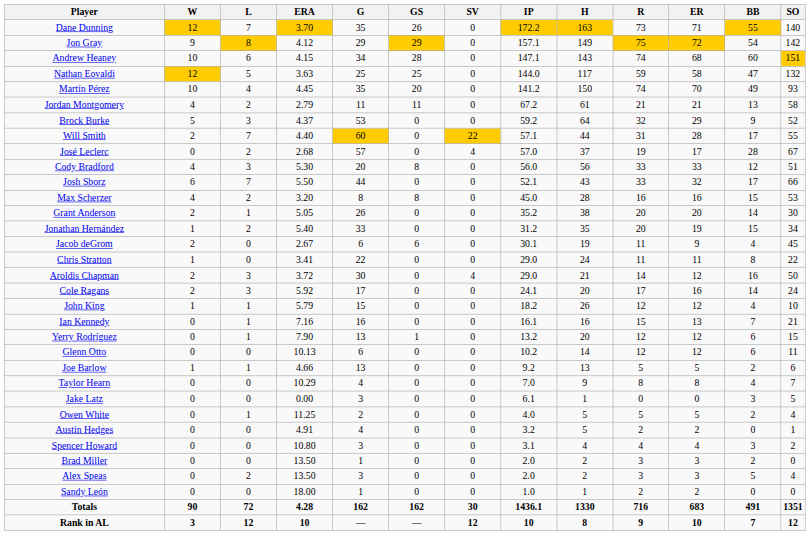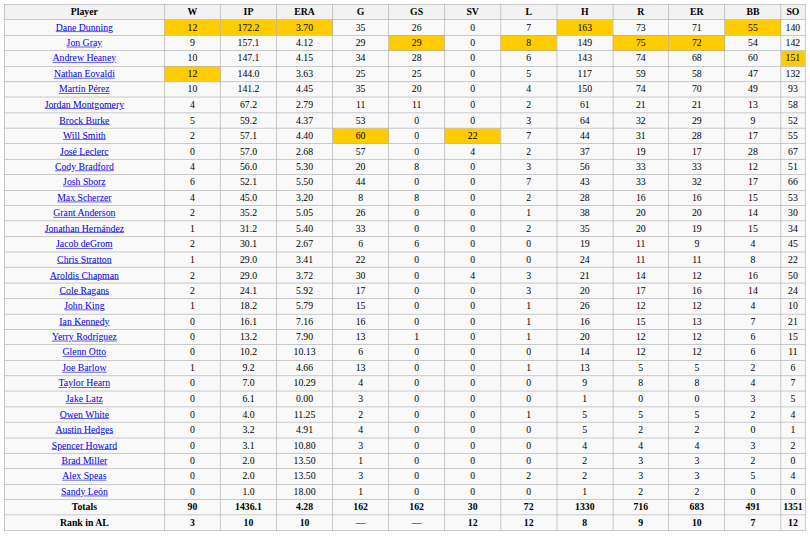columns swapped: L <-> IP
